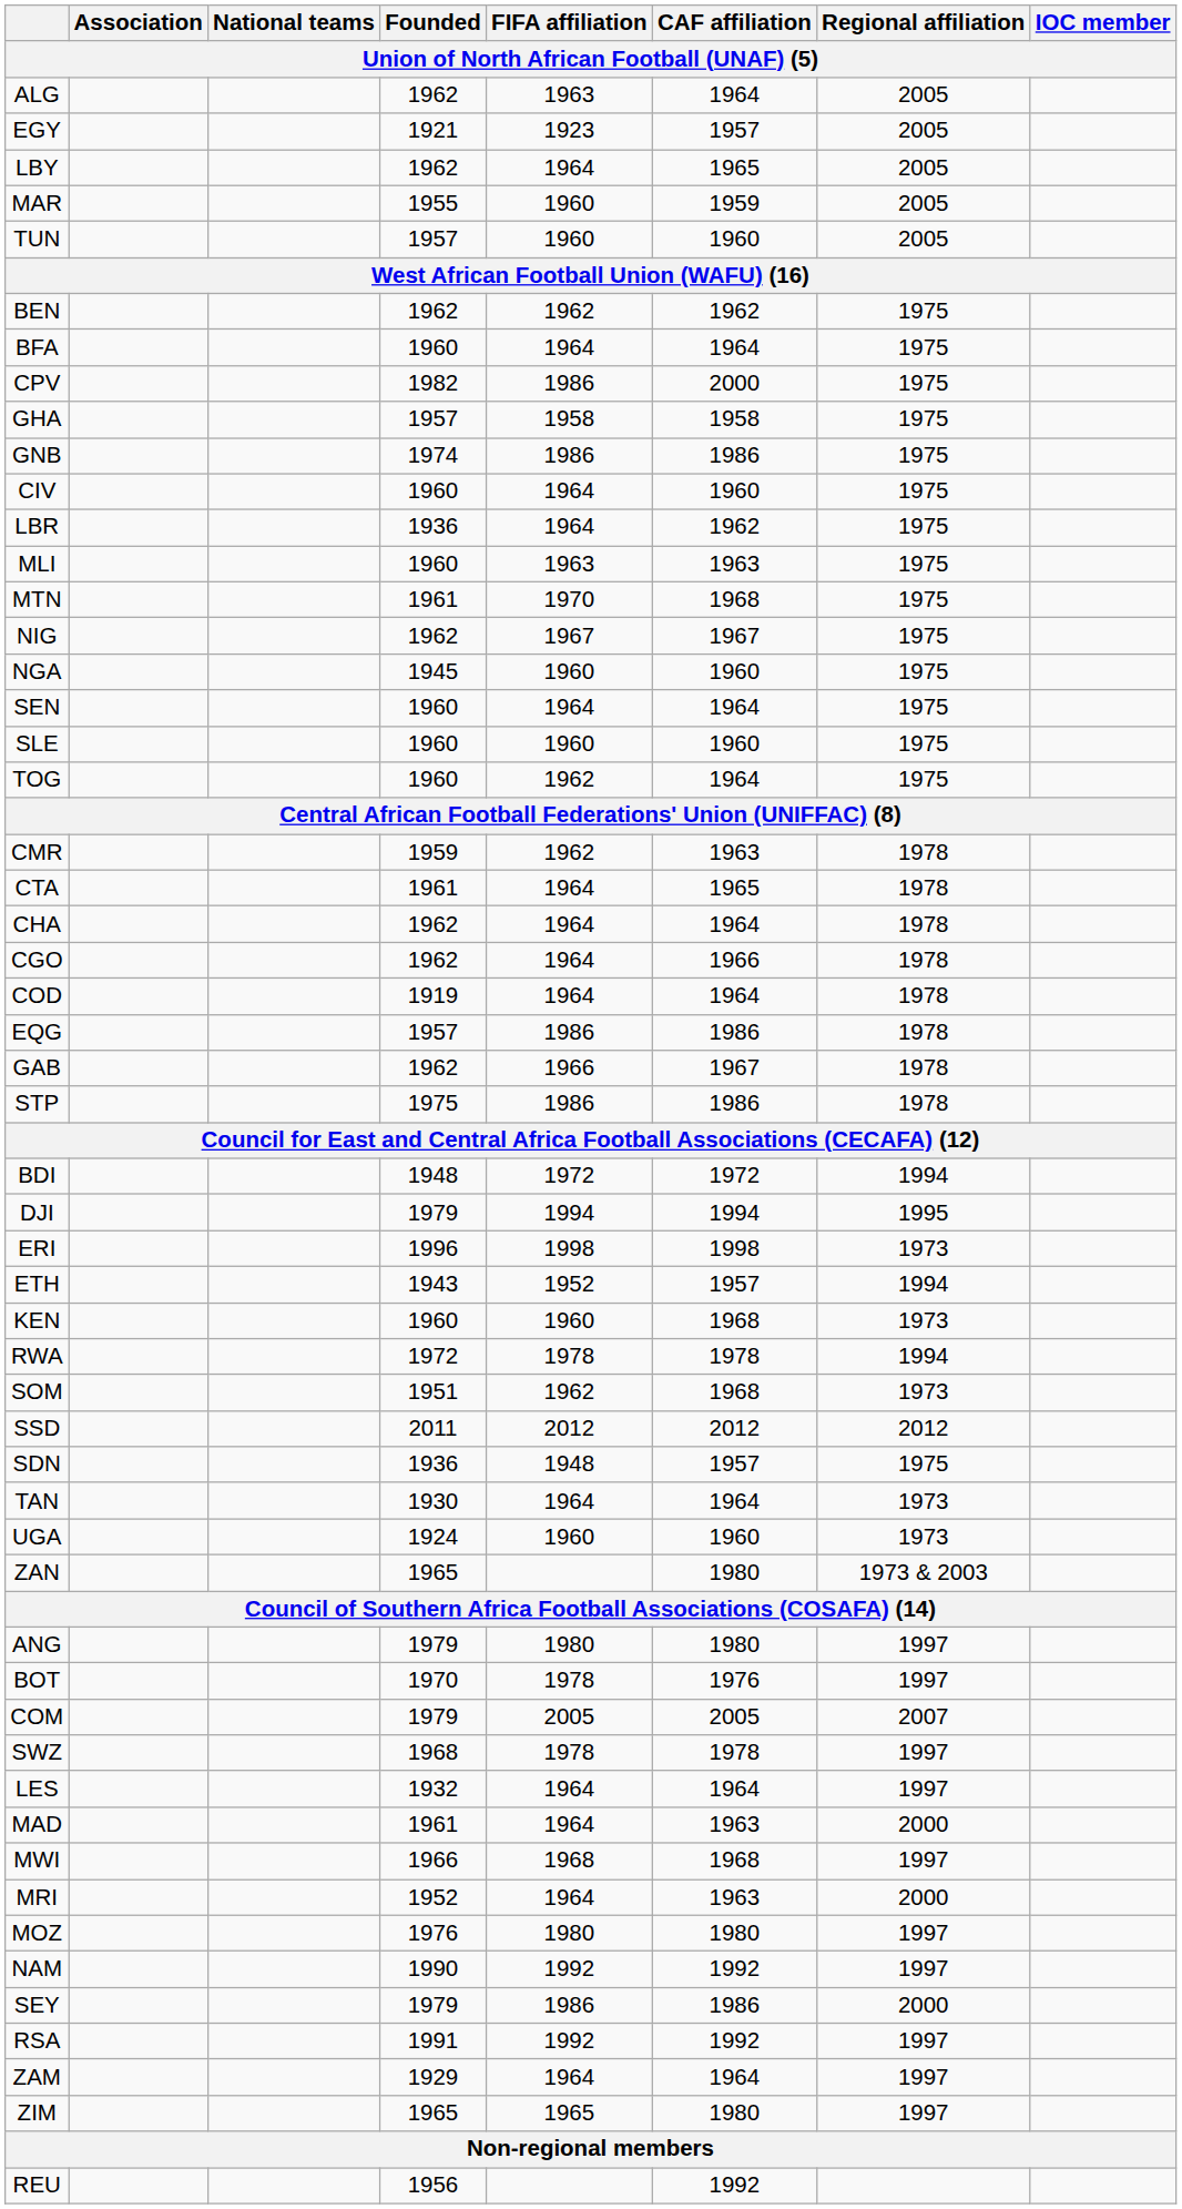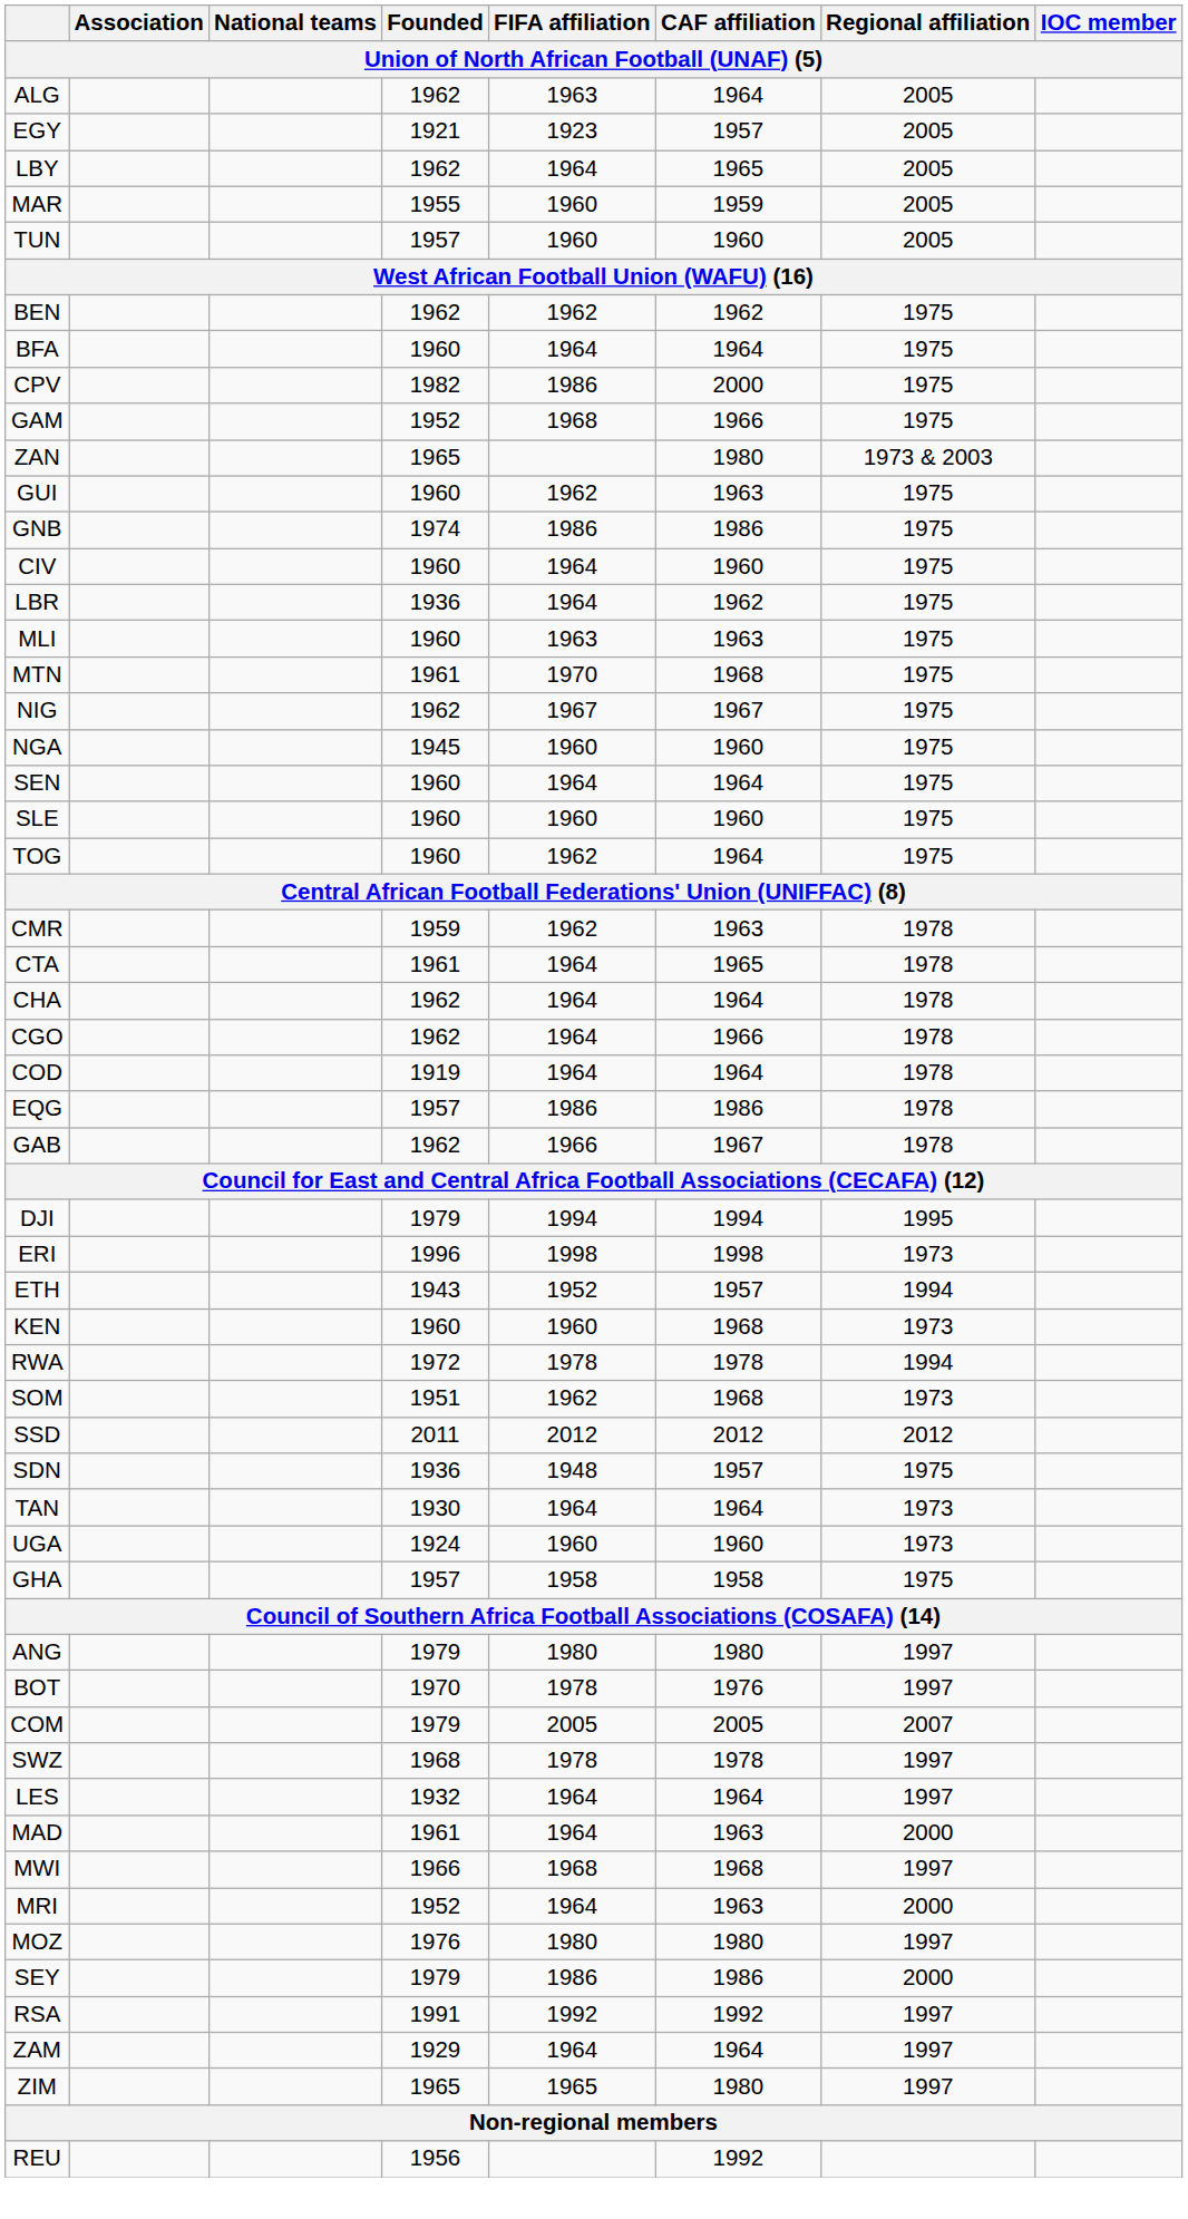+ row: GAM | 1952 | 1968 | 1966 | 1975
rows swapped: GHA <-> ZAN
+ row: GUI | 1960 | 1962 | 1963 | 1975
- row: STP | 1975 | 1986 | 1986 | 1978
- row: BDI | 1948 | 1972 | 1972 | 1994
- row: NAM | 1990 | 1992 | 1992 | 1997
